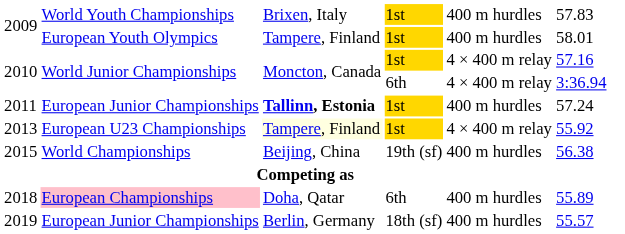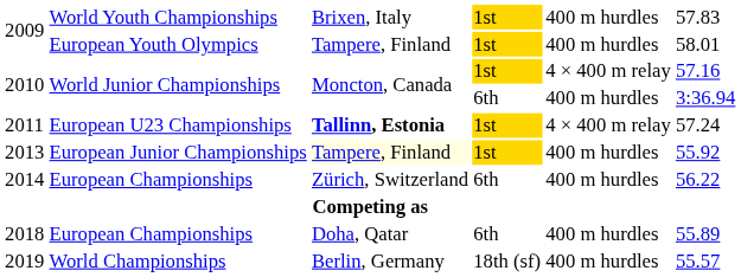2010 / 6th | column 5: 4 × 400 m relay -> 400 m hurdles
2011 | column 2: European Junior Championships -> European U23 Championships
2011 | column 5: 400 m hurdles -> 4 × 400 m relay
2013 | column 2: European U23 Championships -> European Junior Championships
2013 | column 5: 4 × 400 m relay -> 400 m hurdles
+ row: 2014 | European Championships | Zürich, Switzerland | 6th | 400 m hurdles | 56.22
- row: 2015 | World Championships | Beijing, China | 19th (sf) | 400 m hurdles | 56.38
2018 | column 2: pink background -> no background
2019 | column 2: European Junior Championships -> World Championships
